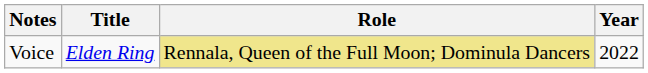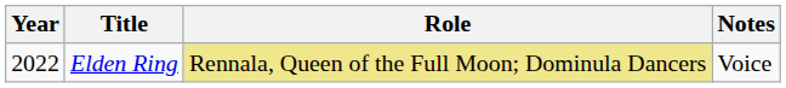columns swapped: Year <-> Notes
